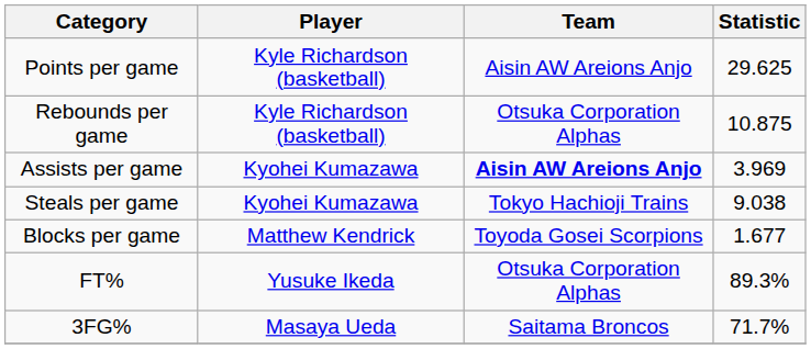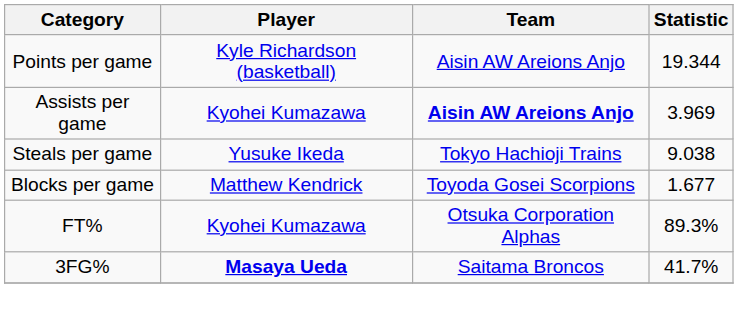Points per game | Statistic: 29.625 -> 19.344
- row: Rebounds per game | Kyle Richardson (basketball) | Otsuka Corporation Alphas | 10.875
Steals per game | Player: Kyohei Kumazawa -> Yusuke Ikeda
FT% | Player: Yusuke Ikeda -> Kyohei Kumazawa
3FG% | Player: normal -> bold
3FG% | Statistic: 71.7% -> 41.7%
